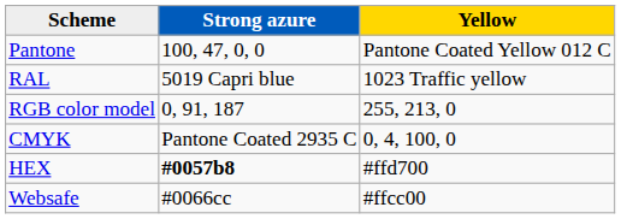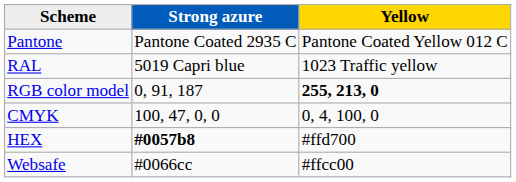Pantone | Strong azure: 100, 47, 0, 0 -> Pantone Coated 2935 C
RGB color model | Yellow: normal -> bold
CMYK | Strong azure: Pantone Coated 2935 C -> 100, 47, 0, 0
